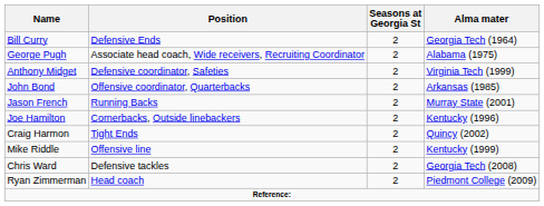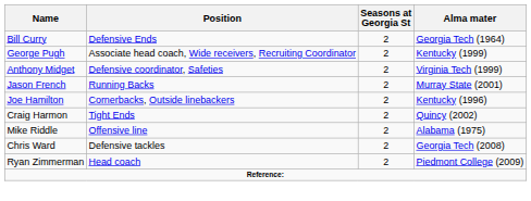George Pugh | Alma mater: Alabama (1975) -> Kentucky (1999)
- row: John Bond | Offensive coordinator, Quarterbacks | 2 | Arkansas (1985)
Mike Riddle | Alma mater: Kentucky (1999) -> Alabama (1975)
